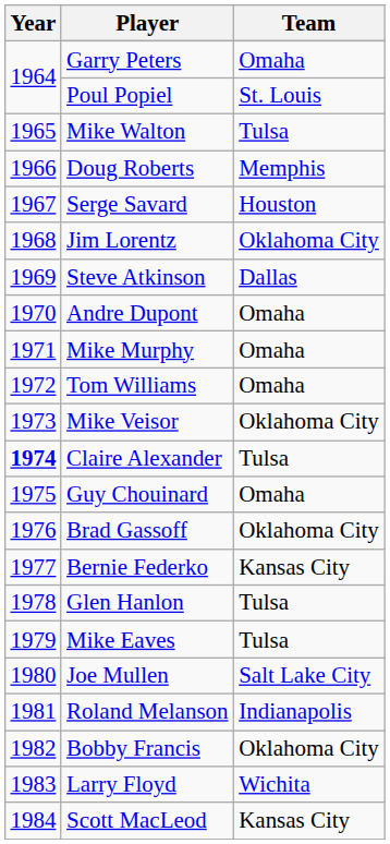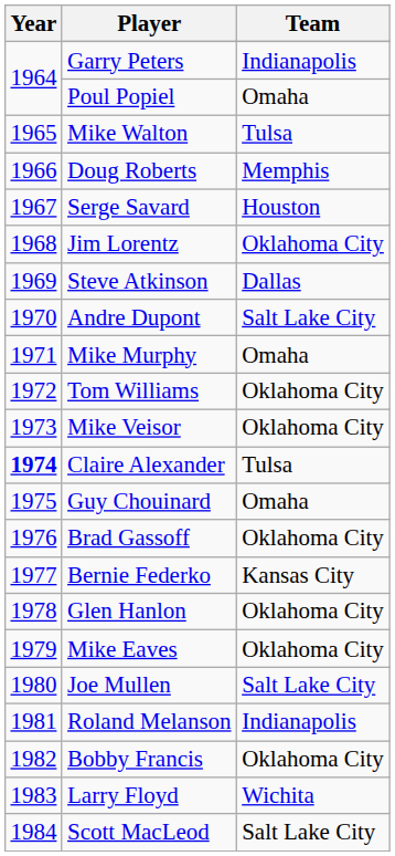Garry Peters | Team: Omaha -> Indianapolis
Poul Popiel | Team: St. Louis -> Omaha
Andre Dupont | Team: Omaha -> Salt Lake City
Tom Williams | Team: Omaha -> Oklahoma City
Glen Hanlon | Team: Tulsa -> Oklahoma City
Mike Eaves | Team: Tulsa -> Oklahoma City
Scott MacLeod | Team: Kansas City -> Salt Lake City
